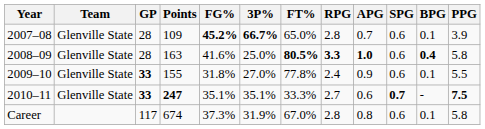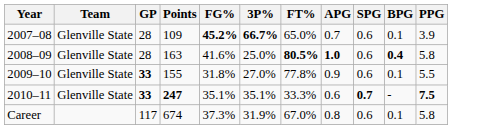- column: RPG | 2.8 | 3.3 | 2.4 | 2.7 | 2.8
